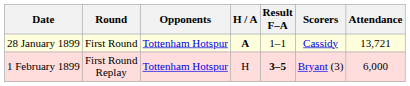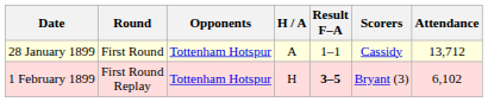28 January 1899 | H / A: bold -> normal
28 January 1899 | Attendance: 13,721 -> 13,712
1 February 1899 | Attendance: 6,000 -> 6,102
